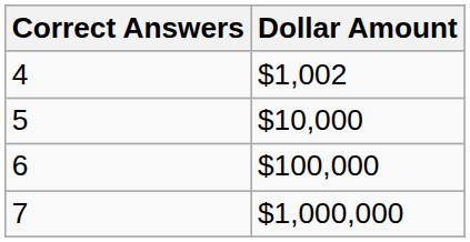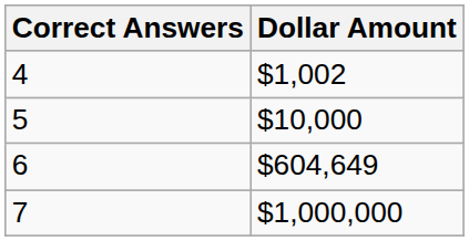6 | Dollar Amount: $100,000 -> $604,649
